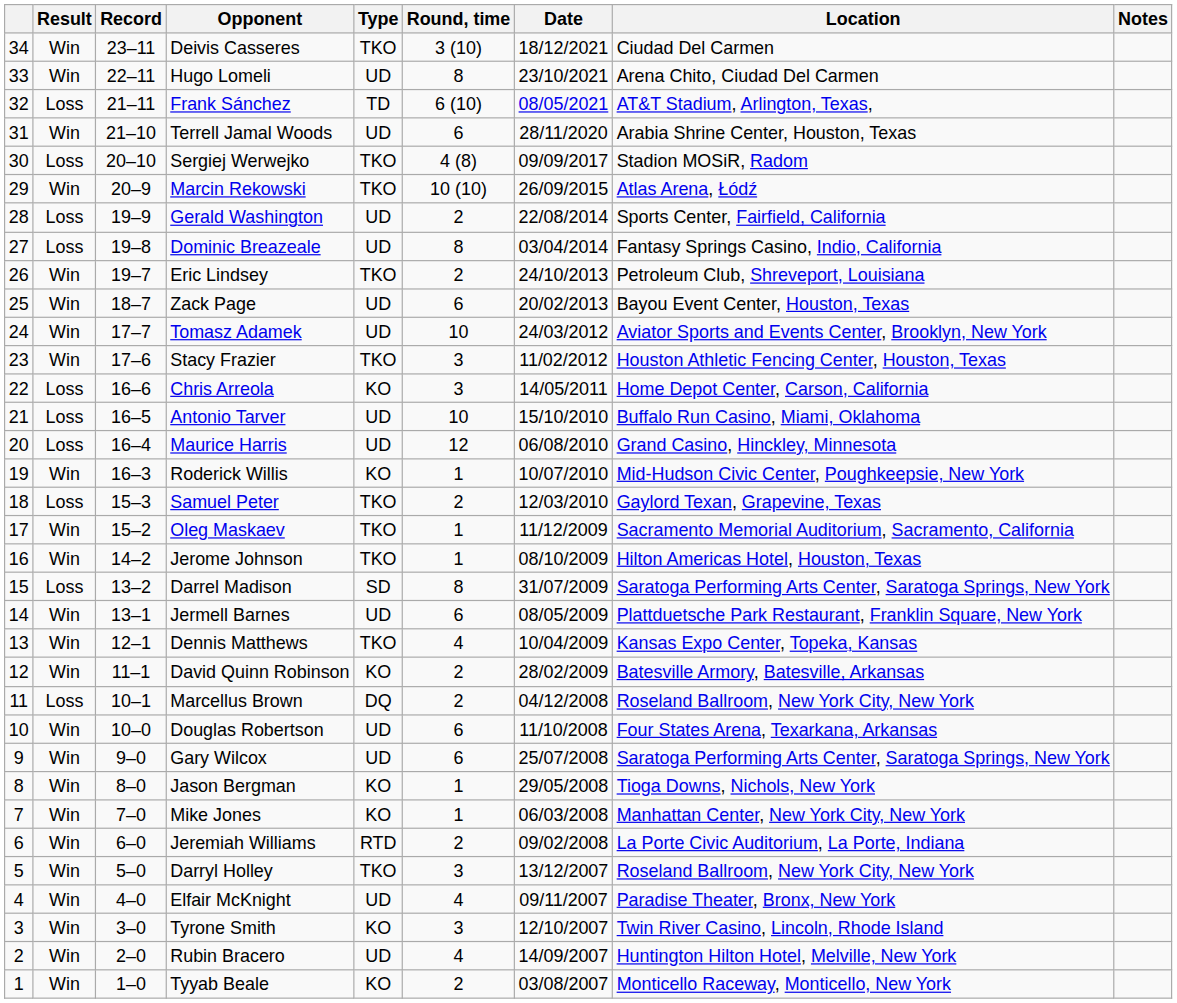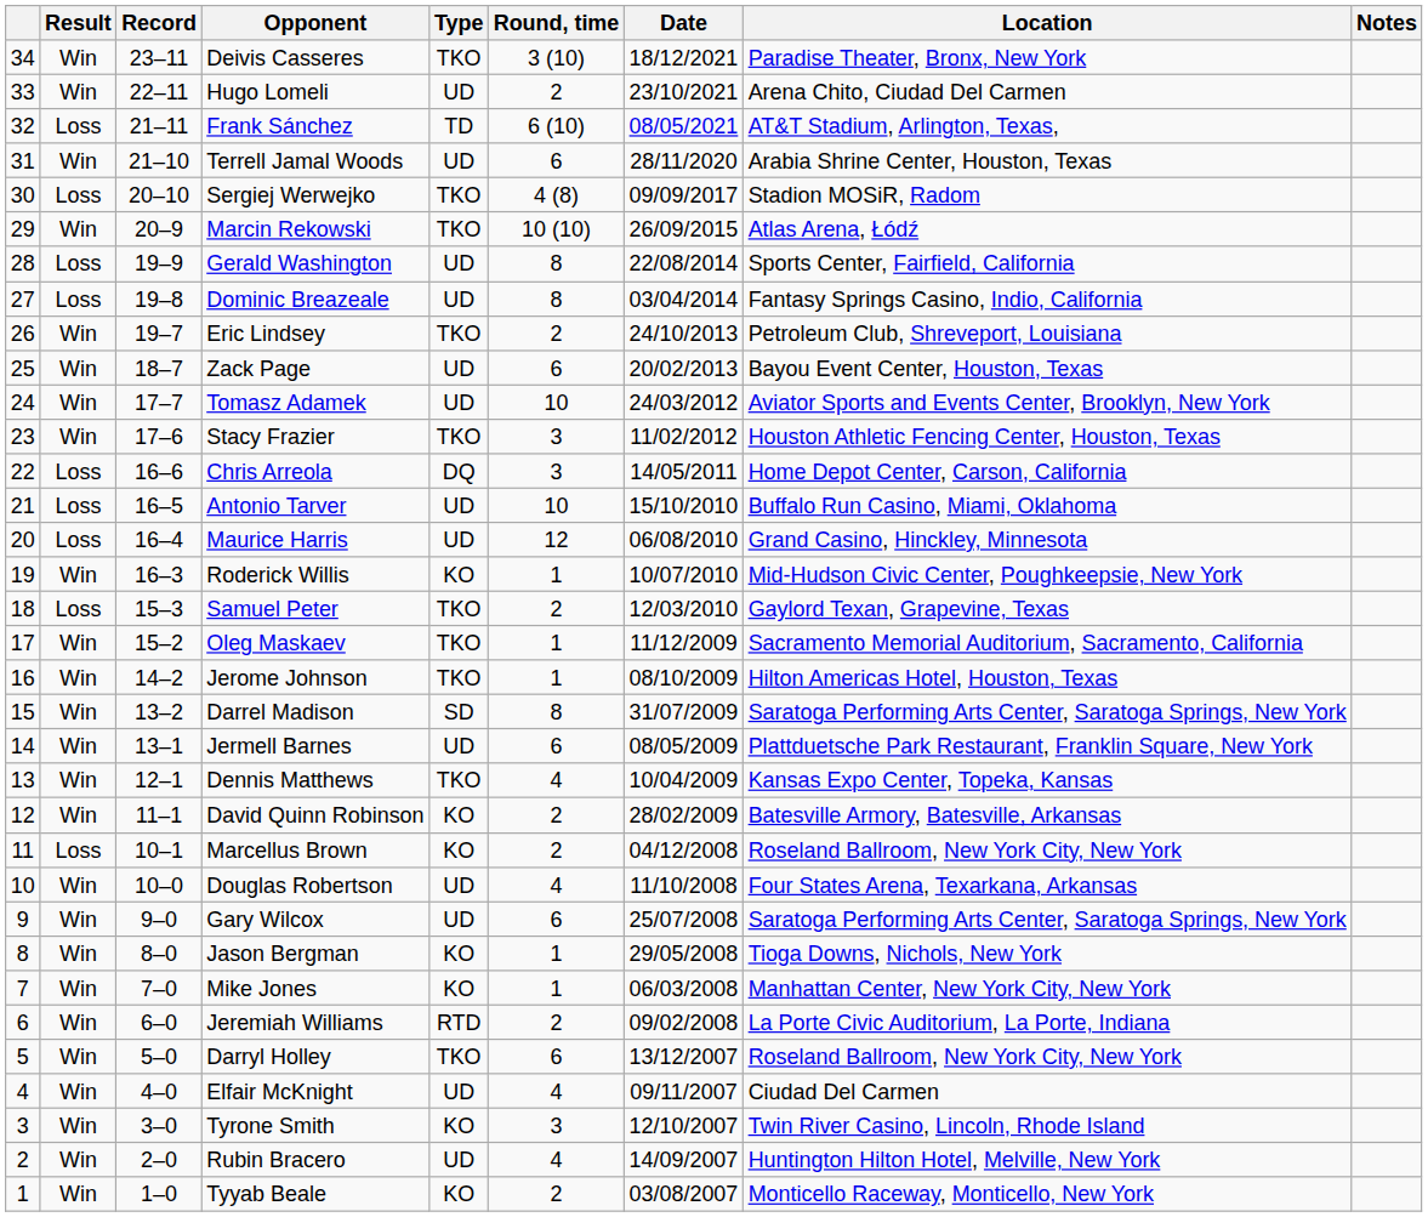Deivis Casseres | Location: Ciudad Del Carmen -> Paradise Theater, Bronx, New York
Hugo Lomeli | Round, time: 8 -> 2
Gerald Washington | Round, time: 2 -> 8
Chris Arreola | Type: KO -> DQ
Darrel Madison | Result: Loss -> Win
Marcellus Brown | Type: DQ -> KO
Douglas Robertson | Round, time: 6 -> 4
Darryl Holley | Round, time: 3 -> 6
Elfair McKnight | Location: Paradise Theater, Bronx, New York -> Ciudad Del Carmen
